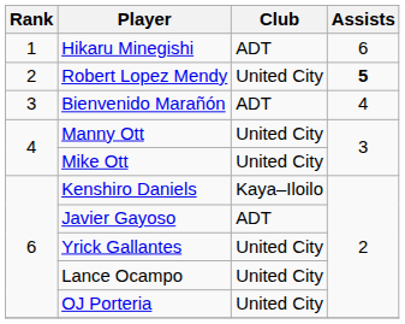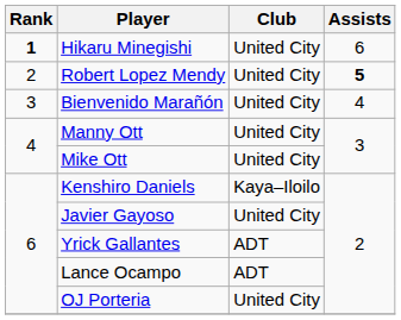Hikaru Minegishi | Rank: normal -> bold
Hikaru Minegishi | Club: ADT -> United City
Bienvenido Marañón | Club: ADT -> United City
Javier Gayoso | Club: ADT -> United City
Yrick Gallantes | Club: United City -> ADT
Lance Ocampo | Club: United City -> ADT
